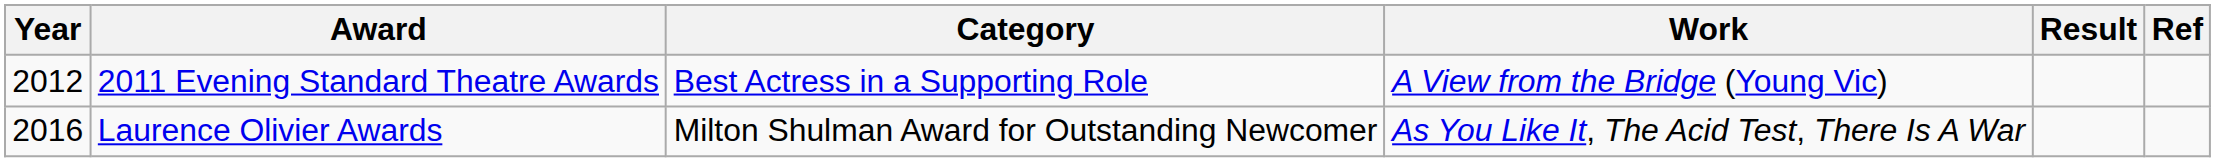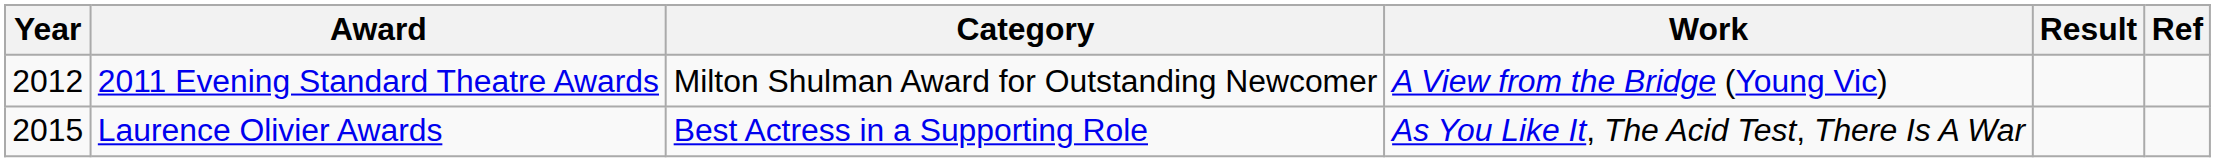2011 Evening Standard Theatre Awards | Category: Best Actress in a Supporting Role -> Milton Shulman Award for Outstanding Newcomer
Laurence Olivier Awards | Year: 2016 -> 2015
Laurence Olivier Awards | Category: Milton Shulman Award for Outstanding Newcomer -> Best Actress in a Supporting Role
